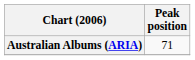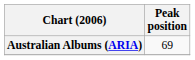Australian Albums (ARIA) | Peak position: 71 -> 69
